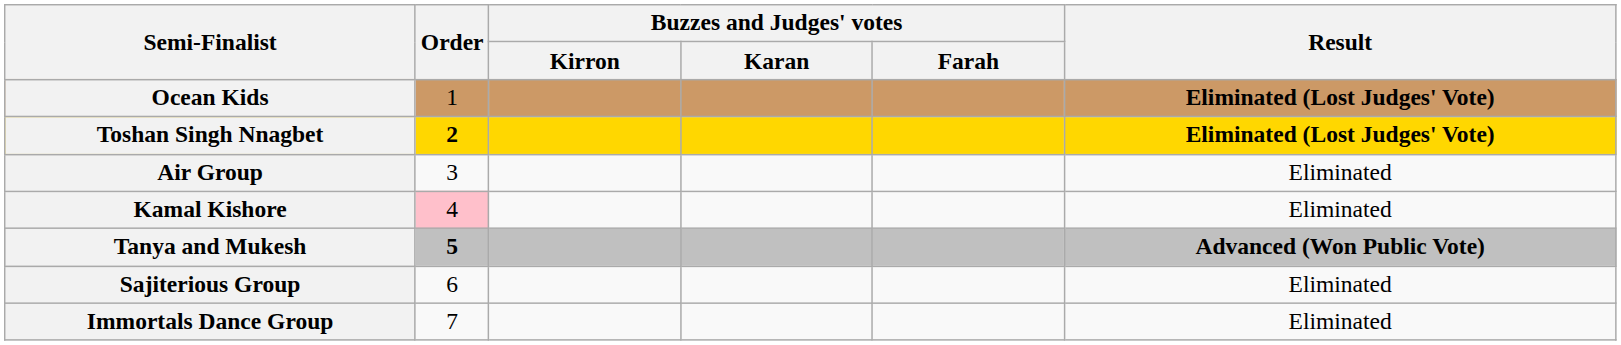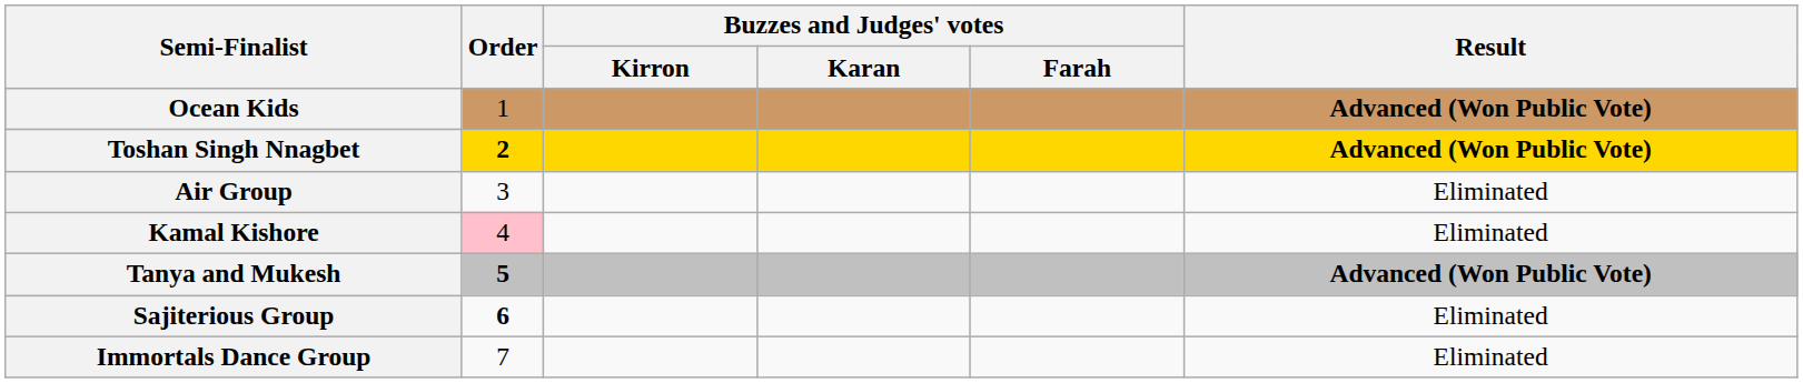Ocean Kids | Result: Eliminated (Lost Judges' Vote) -> Advanced (Won Public Vote)
Toshan Singh Nnagbet | Result: Eliminated (Lost Judges' Vote) -> Advanced (Won Public Vote)
Sajiterious Group | Order: normal -> bold
